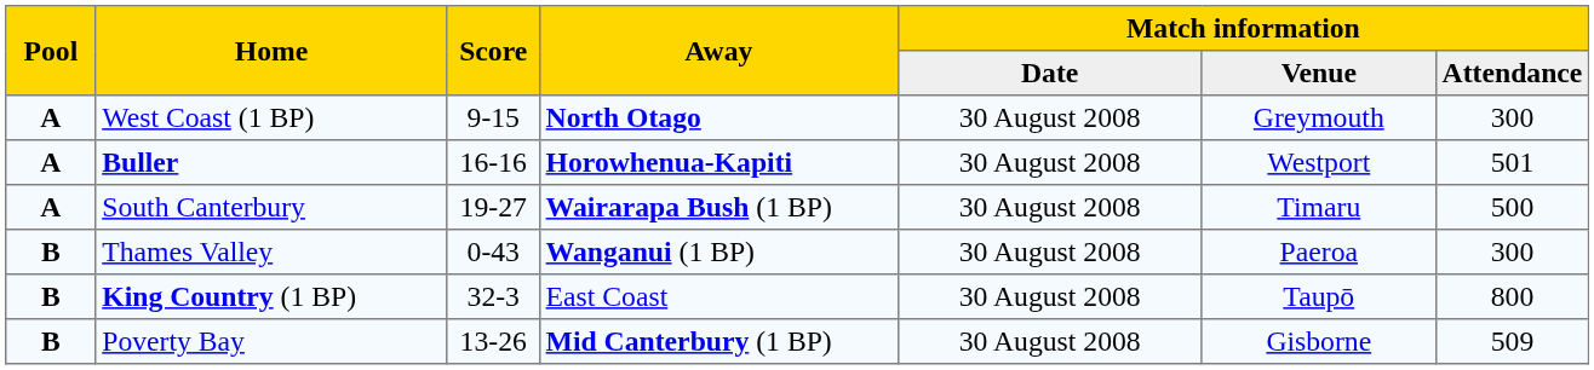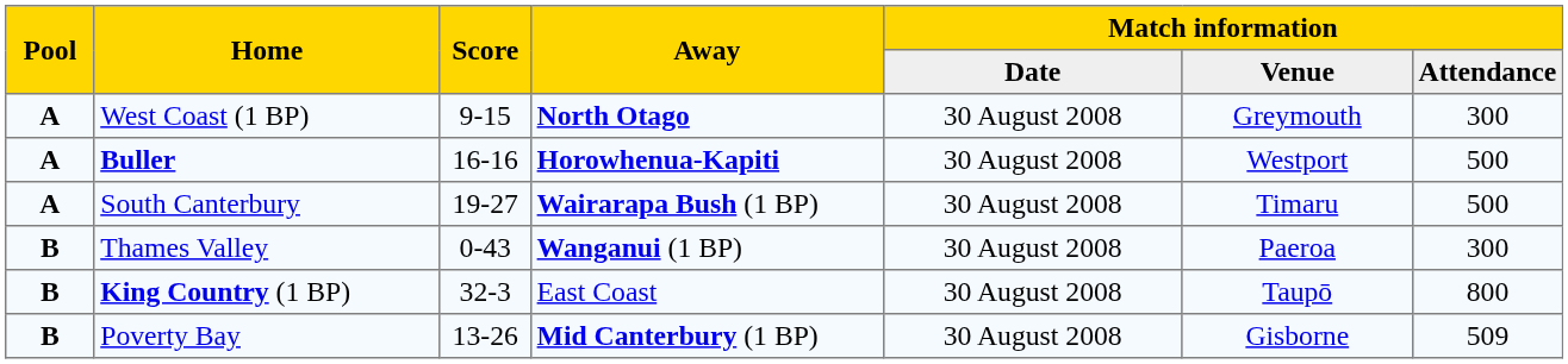Buller | Match information / Attendance: 501 -> 500
